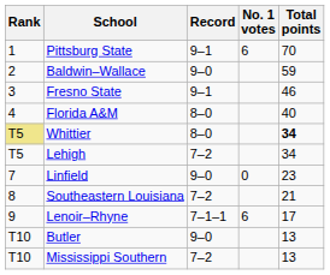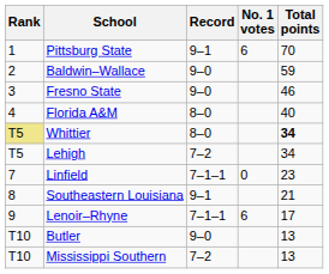Fresno State | Record: 9–1 -> 9–0
Linfield | Record: 9–0 -> 7–1–1
Southeastern Louisiana | Record: 7–2 -> 9–1
